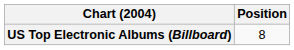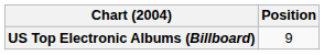US Top Electronic Albums (Billboard) | Position: 8 -> 9
